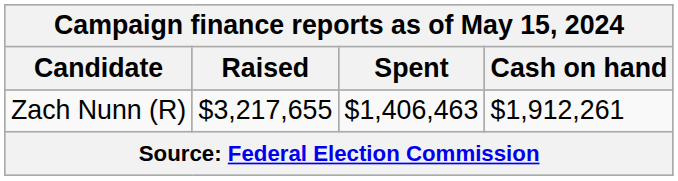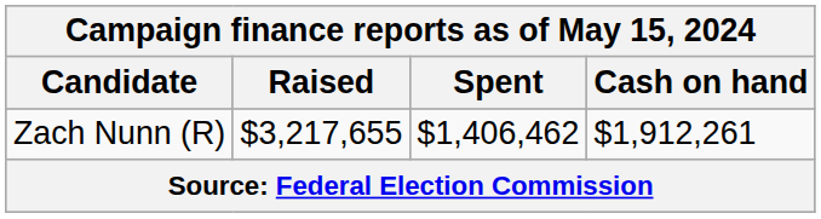Zach Nunn (R) | Spent: $1,406,463 -> $1,406,462
